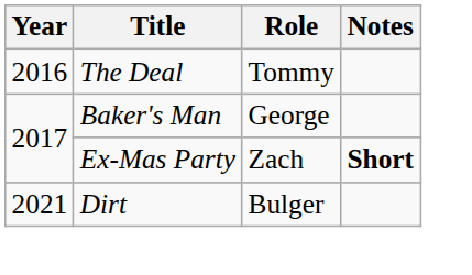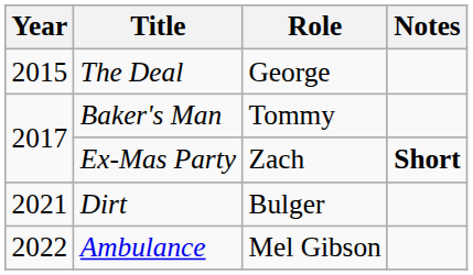The Deal | Year: 2016 -> 2015
The Deal | Role: Tommy -> George
Baker's Man | Role: George -> Tommy
+ row: 2022 | Ambulance | Mel Gibson
